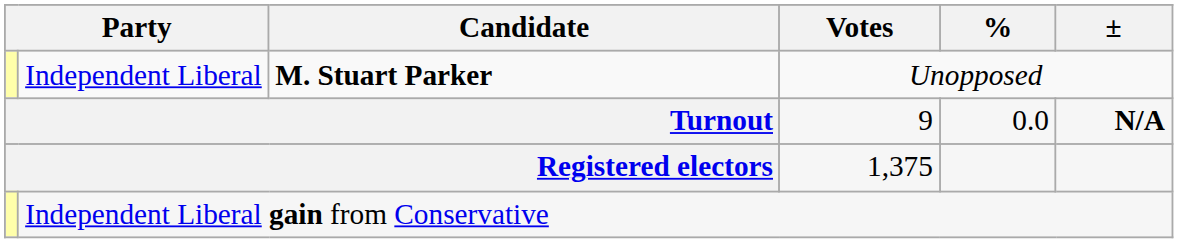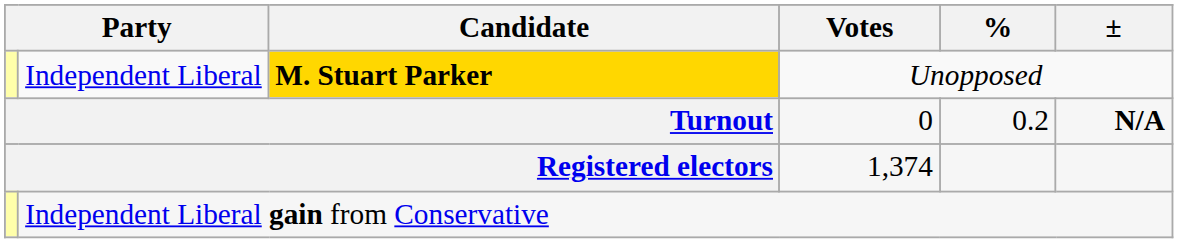Independent Liberal | Candidate: no background -> gold background
Turnout | Votes: 9 -> 0
Turnout | %: 0.0 -> 0.2
Registered electors | Votes: 1,375 -> 1,374
